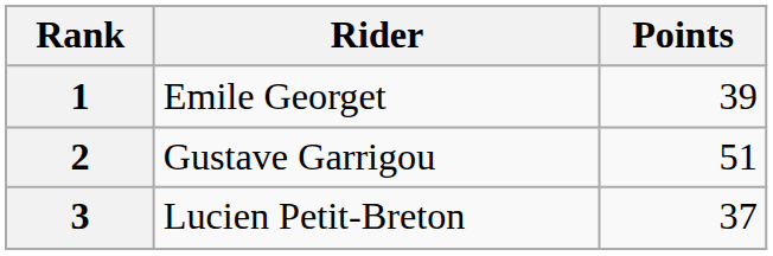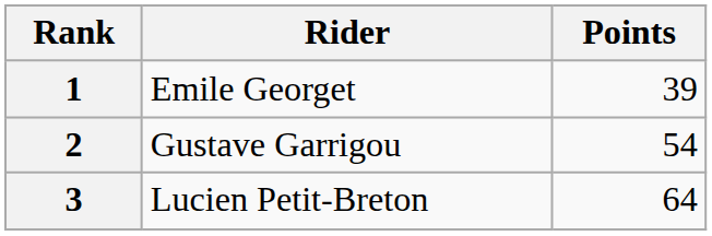2 | Points: 51 -> 54
3 | Points: 37 -> 64
